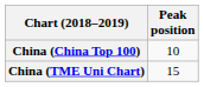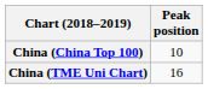China (TME Uni Chart) | Peak position: 15 -> 16
